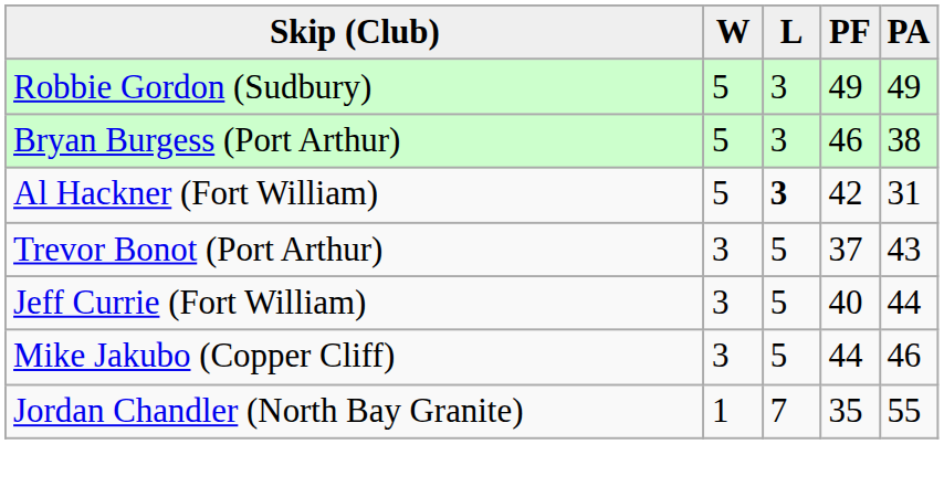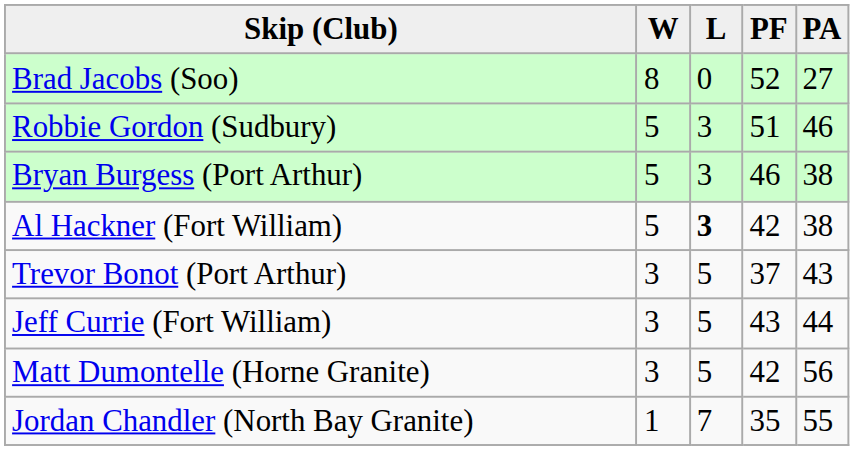+ row: Brad Jacobs (Soo) | 8 | 0 | 52 | 27
Robbie Gordon (Sudbury) | PF: 49 -> 51
Robbie Gordon (Sudbury) | PA: 49 -> 46
Al Hackner (Fort William) | PA: 31 -> 38
Jeff Currie (Fort William) | PF: 40 -> 43
+ row: Matt Dumontelle (Horne Granite) | 3 | 5 | 42 | 56
- row: Mike Jakubo (Copper Cliff) | 3 | 5 | 44 | 46
